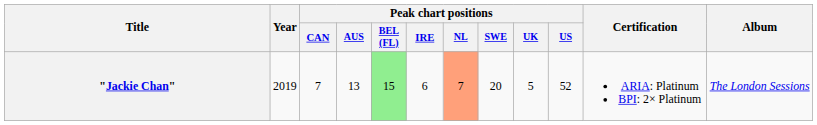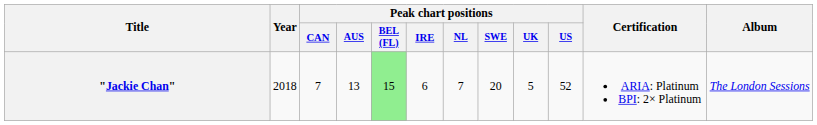"Jackie Chan" | Year: 2019 -> 2018
"Jackie Chan" | Peak chart positions / NL: lightsalmon background -> no background
